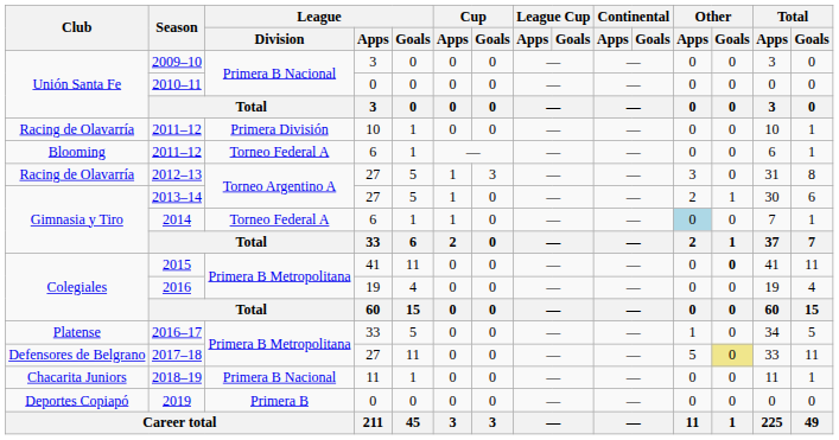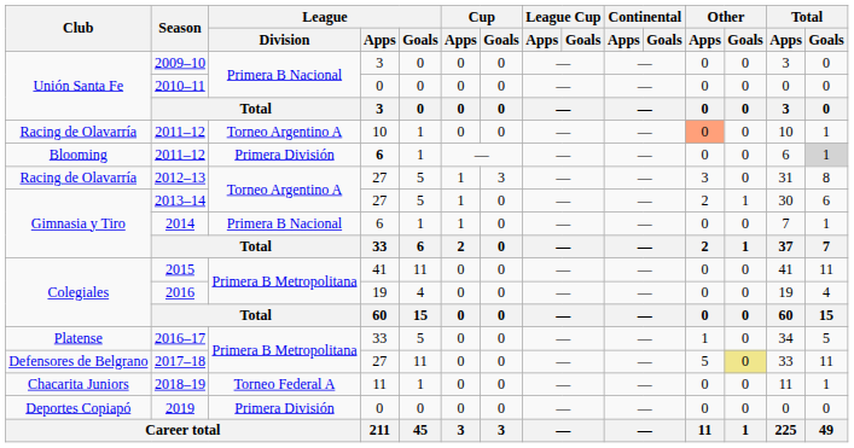Racing de Olavarría / 2011–12 | League / Division: Primera División -> Torneo Argentino A
Racing de Olavarría / 2011–12 | Other / Apps: no background -> lightsalmon background
Blooming / 2011–12 | League / Division: Torneo Federal A -> Primera División
Blooming / 2011–12 | League / Apps: normal -> bold
Blooming / 2011–12 | Total / Goals: no background -> lightgrey background
2014 | League / Division: Torneo Federal A -> Primera B Nacional
2014 | Other / Apps: lightblue background -> no background
2015 | Other / Goals: bold -> normal
2018–19 | League / Division: Primera B Nacional -> Torneo Federal A
2019 | League / Division: Primera B -> Primera División
